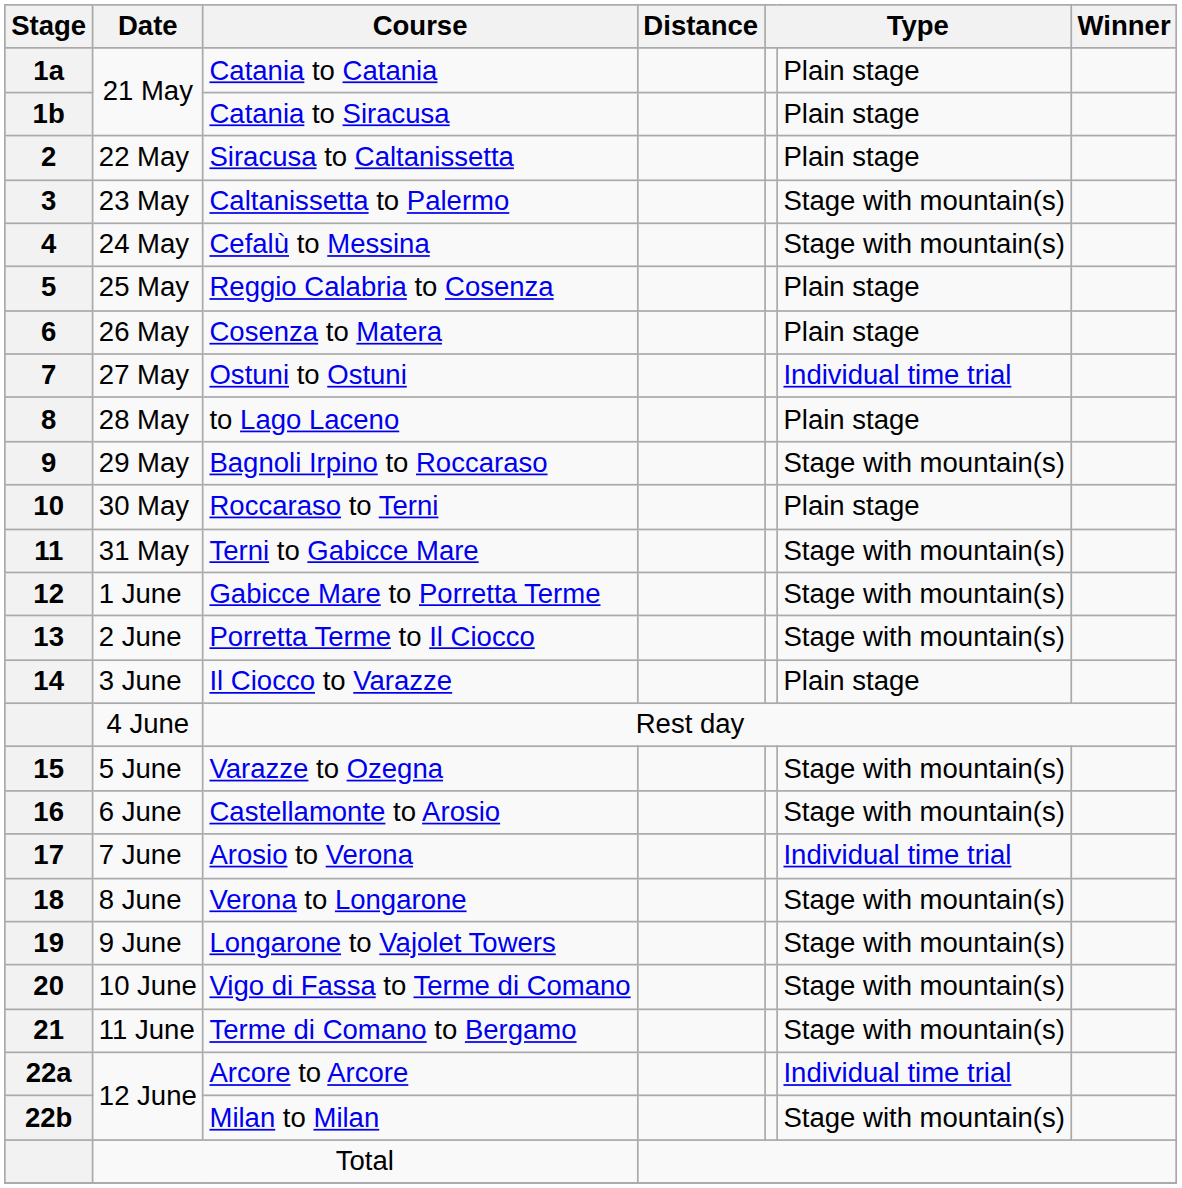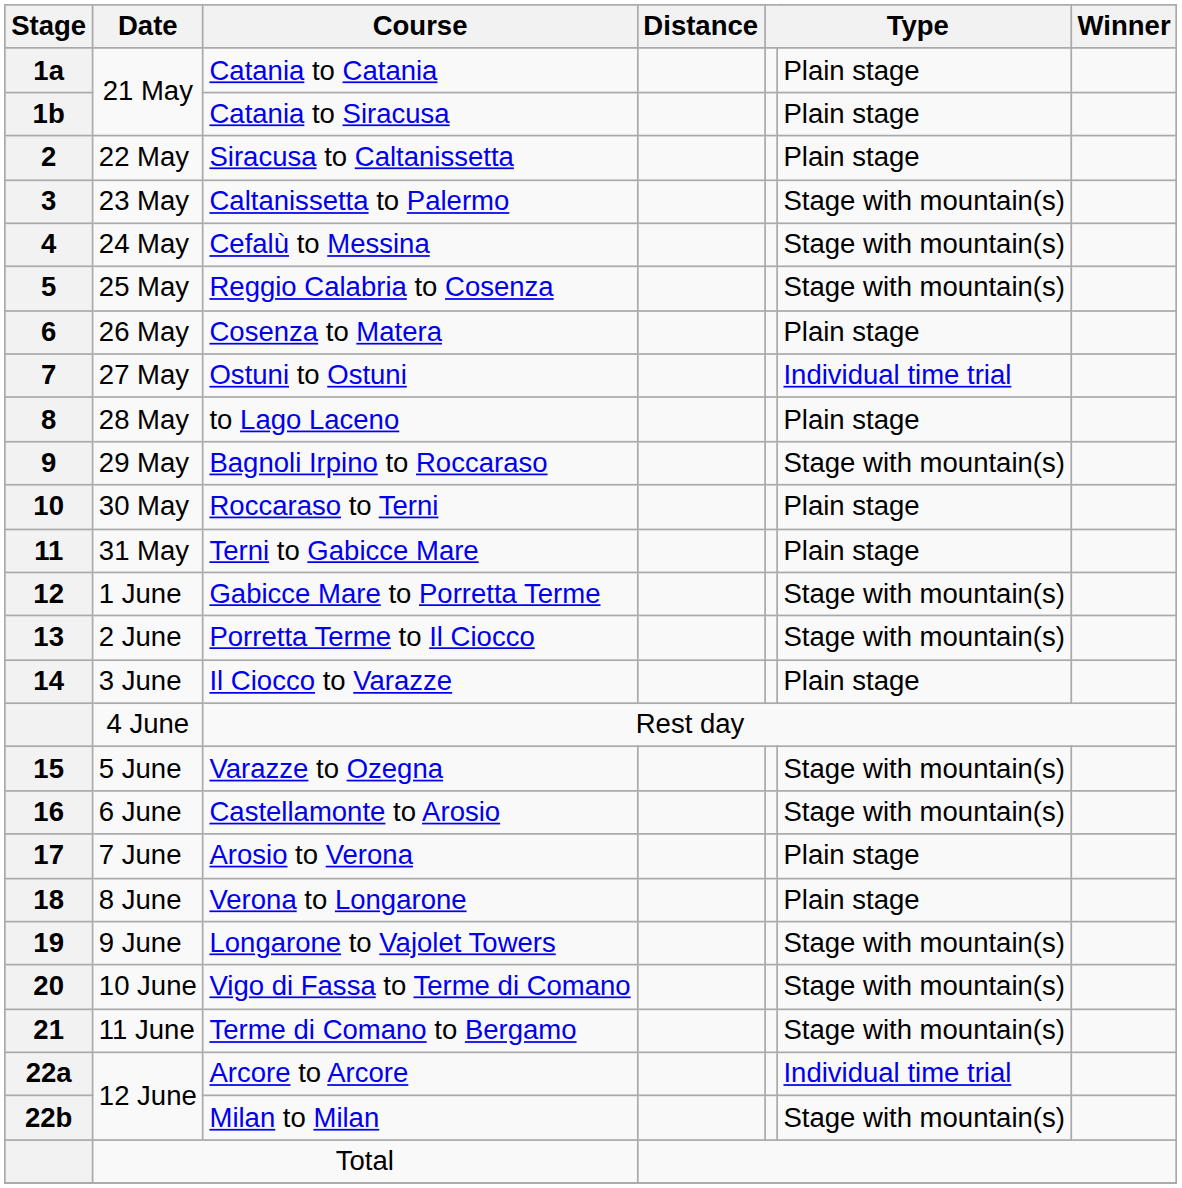Reggio Calabria to Cosenza | column 6: Plain stage -> Stage with mountain(s)
Terni to Gabicce Mare | column 6: Stage with mountain(s) -> Plain stage
Arosio to Verona | column 6: Individual time trial -> Plain stage
Verona to Longarone | column 6: Stage with mountain(s) -> Plain stage
